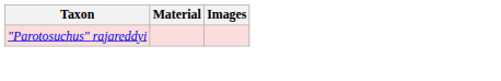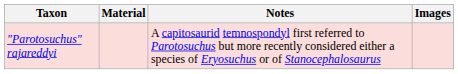+ column: Notes | A capitosaurid temnospondyl first referred to Parotosuchus but more recently considered either a species of Eryosuchus or of Stanocephalosaurus
